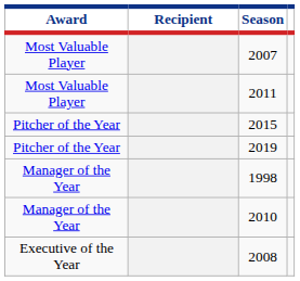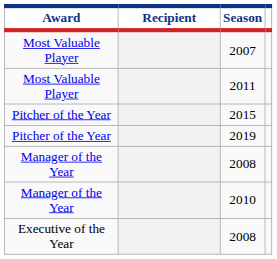- row: Manager of the Year | 1998
+ row: Manager of the Year | 2008
